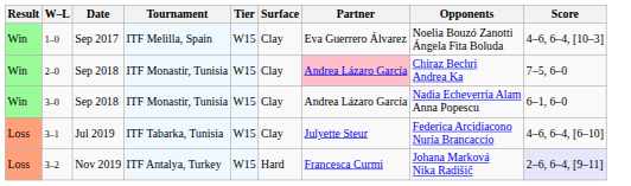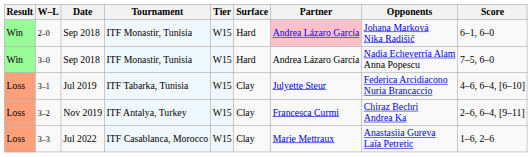- row: Win | 1–0 | Sep 2017 | ITF Melilla, Spain | W15 | Clay | Eva Guerrero Álvarez | Noelia Bouzó Zanotti Ángela Fita Boluda | 4–6, 6–4, [10–3]
2–0 | Surface: Clay -> Hard
2–0 | Opponents: Chiraz Bechri Andrea Ka -> Johana Marková Nika Radišič
2–0 | Score: 7–5, 6–0 -> 6–1, 6–0
3–0 | Surface: Clay -> Hard
3–0 | Score: 6–1, 6–0 -> 7–5, 6–0
3–2 | Surface: Hard -> Clay
3–2 | Opponents: Johana Marková Nika Radišič -> Chiraz Bechri Andrea Ka
3–2 | Score: lavender background -> no background
+ row: Loss | 3–3 | Jul 2022 | ITF Casablanca, Morocco | W15 | Clay | Marie Mettraux | Anastasiia Gureva Laïa Petretic | 1–6, 2–6
